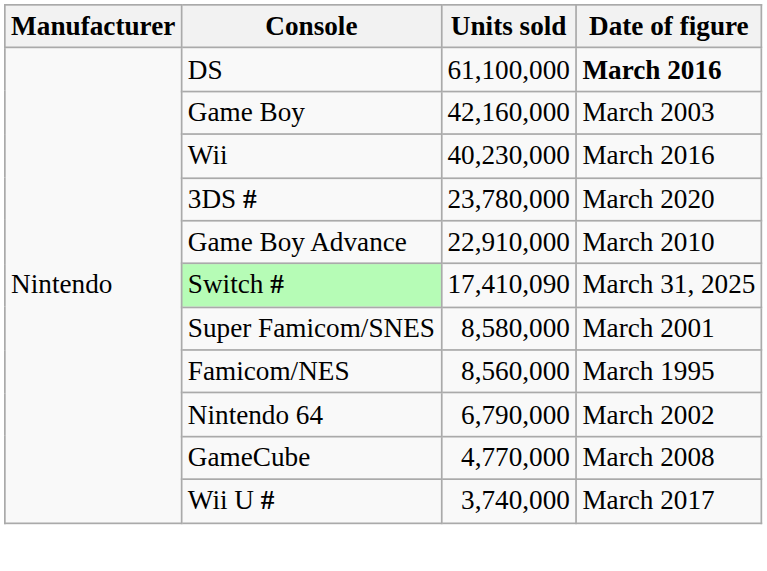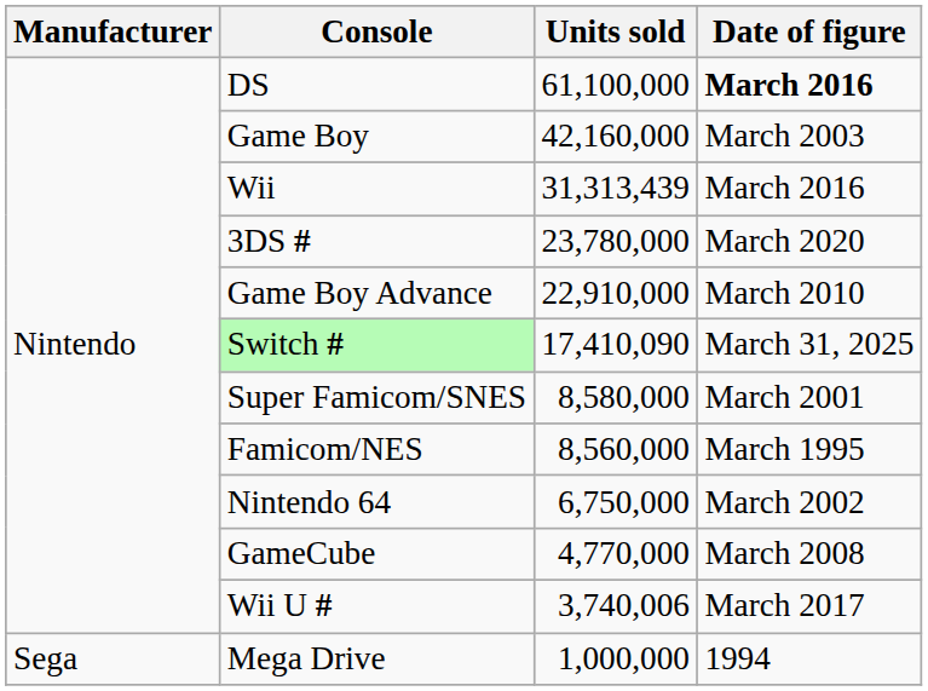Wii | Units sold: 40,230,000 -> 31,313,439
Nintendo 64 | Units sold: 6,790,000 -> 6,750,000
Wii U # | Units sold: 3,740,000 -> 3,740,006
+ row: Sega | Mega Drive | 1,000,000 | 1994
